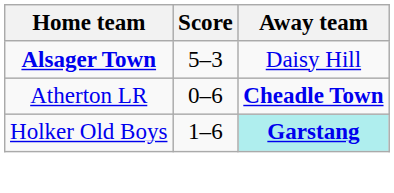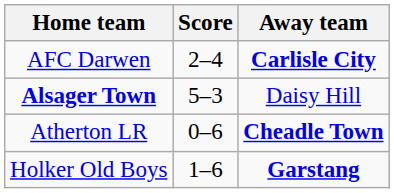+ row: AFC Darwen | 2–4 | Carlisle City
Holker Old Boys | Away team: paleturquoise background -> no background
